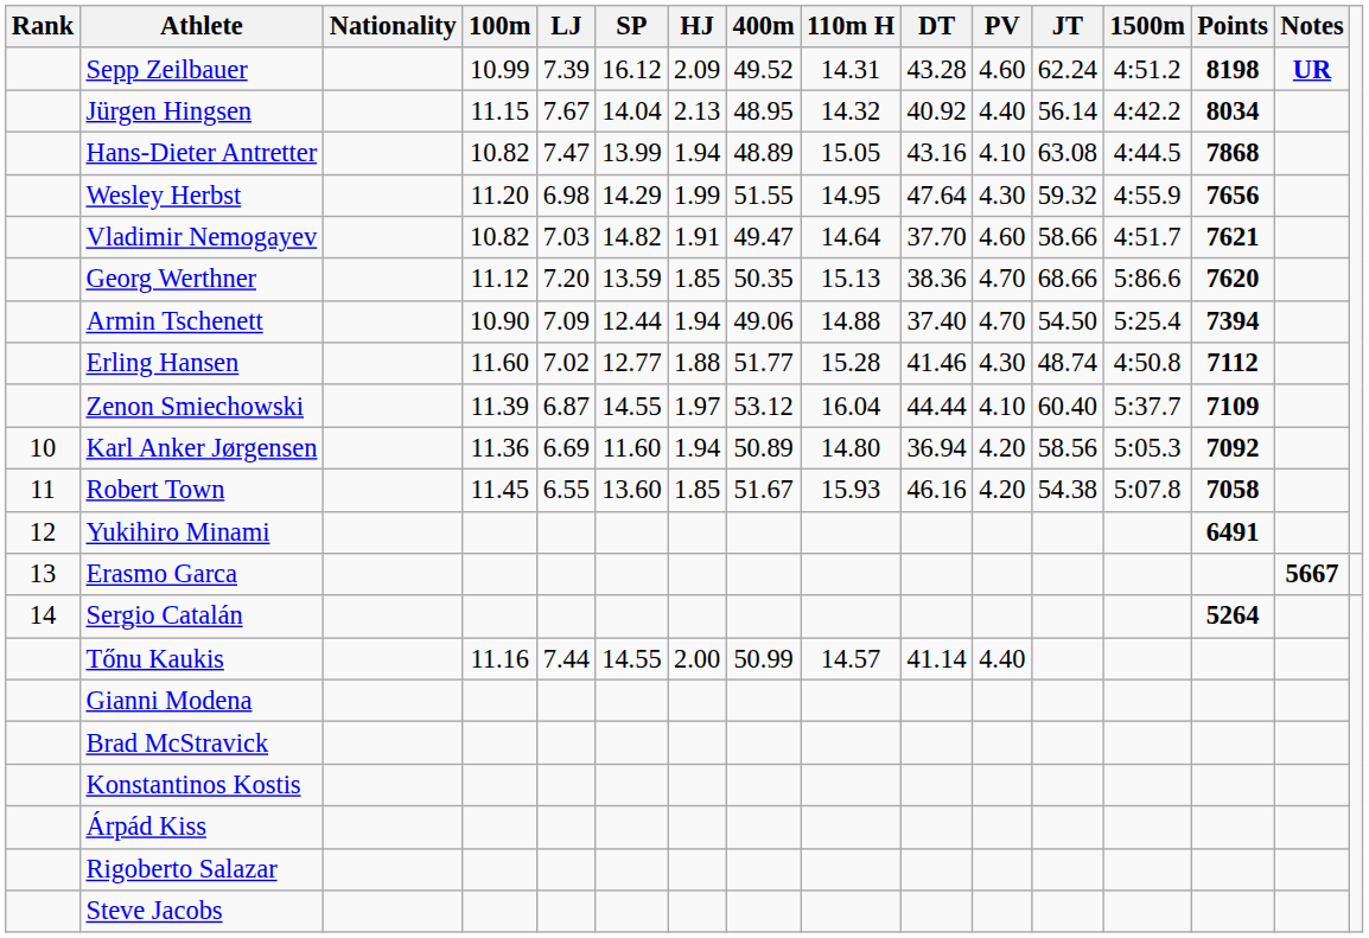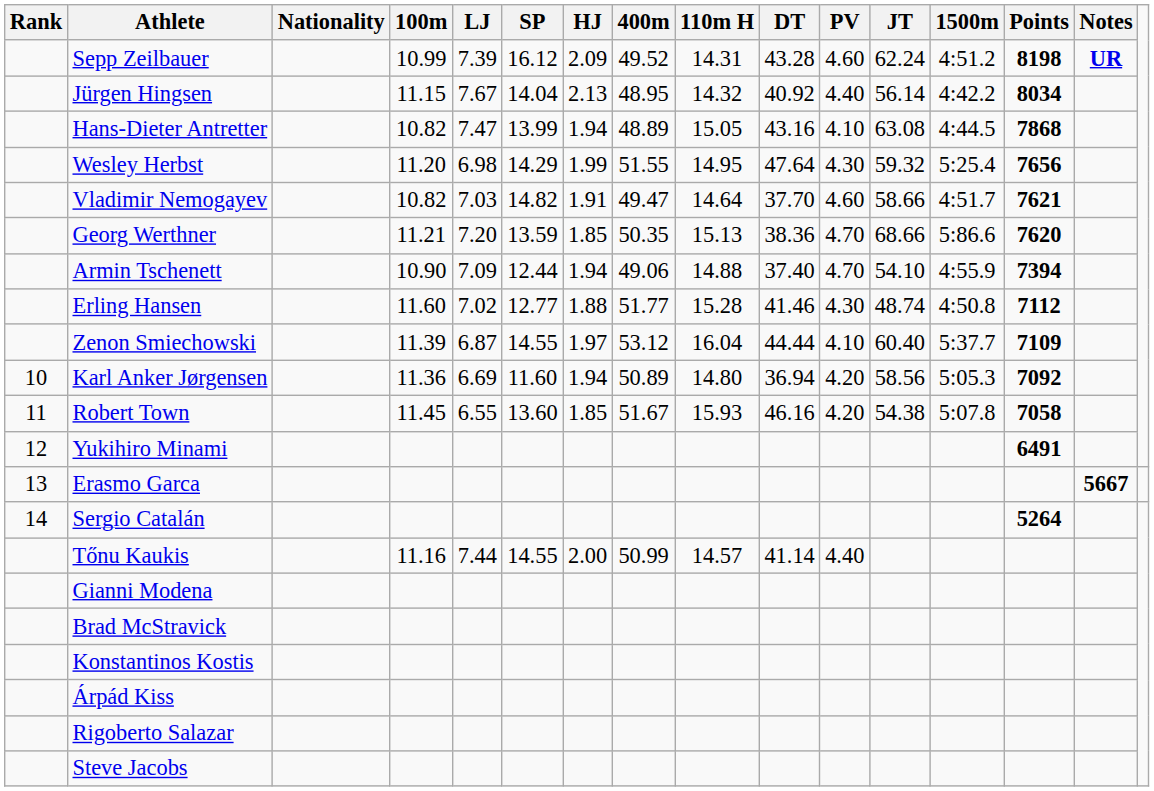Wesley Herbst | 1500m: 4:55.9 -> 5:25.4
Georg Werthner | 100m: 11.12 -> 11.21
Armin Tschenett | JT: 54.50 -> 54.10
Armin Tschenett | 1500m: 5:25.4 -> 4:55.9
